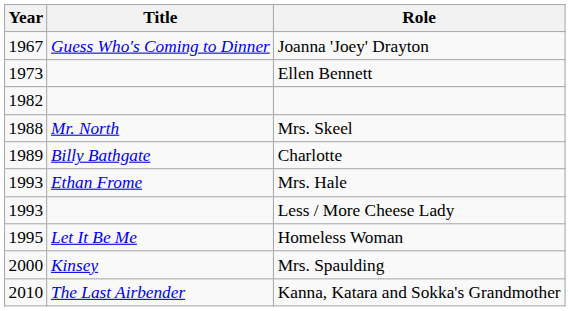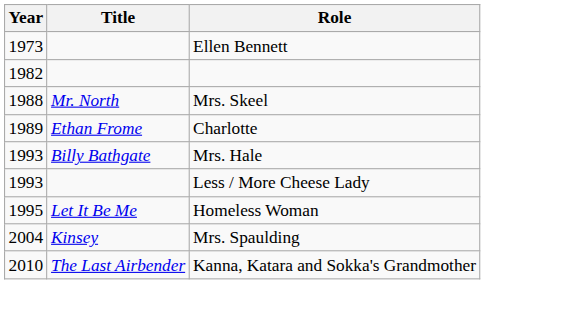- row: 1967 | Guess Who's Coming to Dinner | Joanna 'Joey' Drayton
Charlotte | Title: Billy Bathgate -> Ethan Frome
Mrs. Hale | Title: Ethan Frome -> Billy Bathgate
Mrs. Spaulding | Year: 2000 -> 2004
